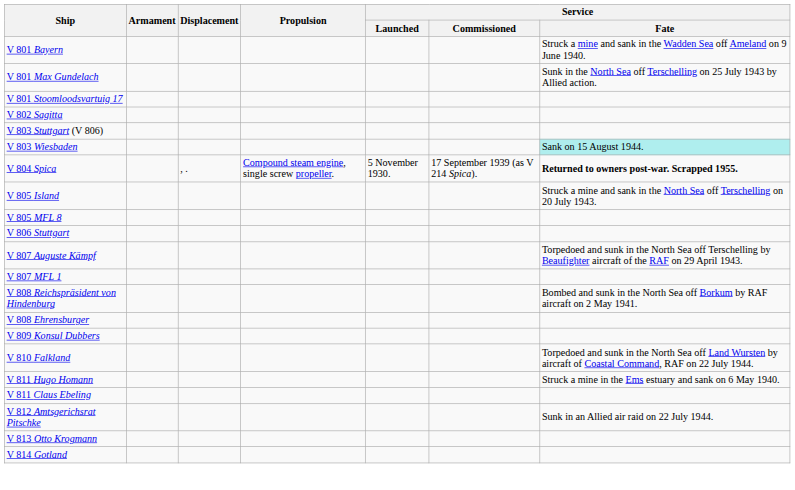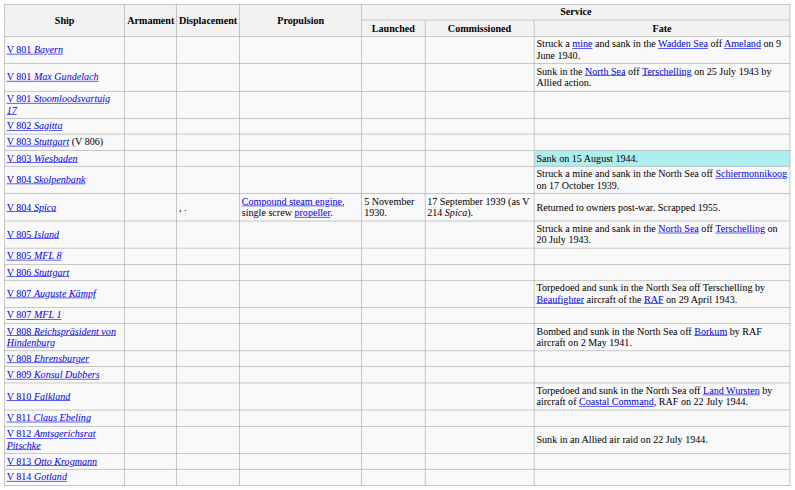+ row: V 804 Skolpenbank | Struck a mine and sank in the North Sea off Schiermonnikoog on 17 October 1939.
V 804 Spica | Service / Fate: bold -> normal
- row: V 811 Hugo Homann | Struck a mine in the Ems estuary and sank on 6 May 1940.
